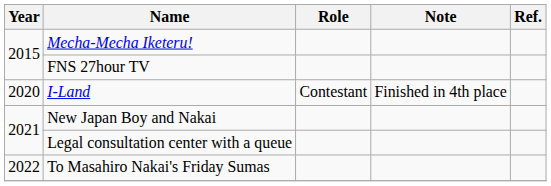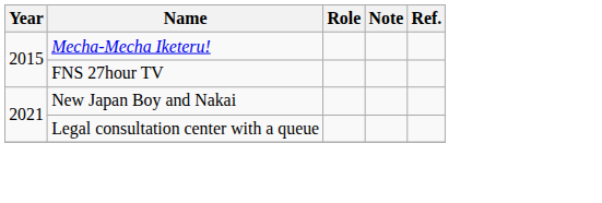- row: 2020 | I-Land | Contestant | Finished in 4th place
- row: 2022 | To Masahiro Nakai's Friday Sumas
